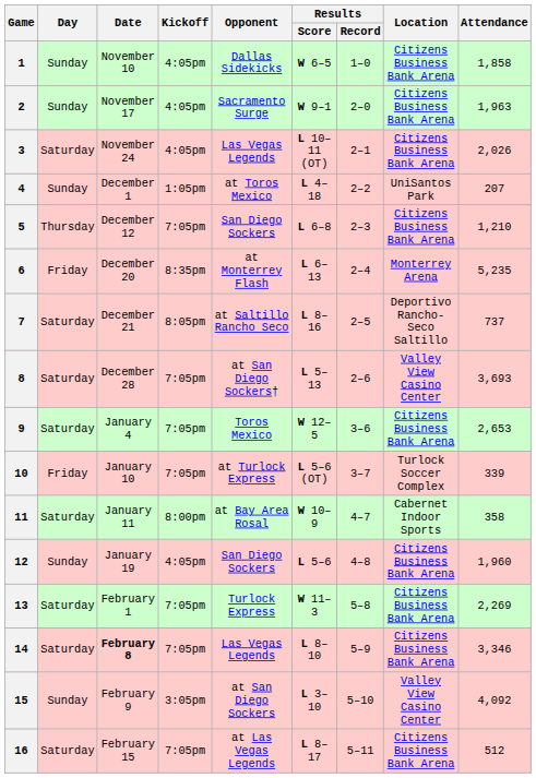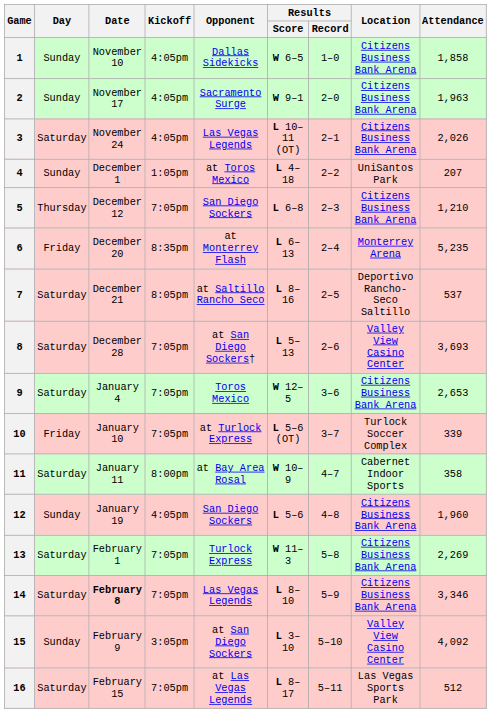7 | Attendance: 737 -> 537
16 | Location: Citizens Business Bank Arena -> Las Vegas Sports Park
